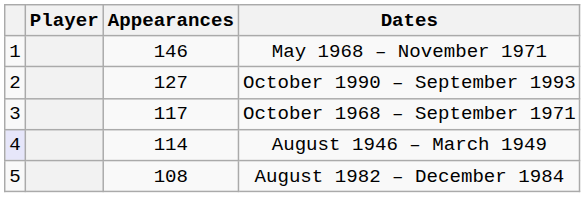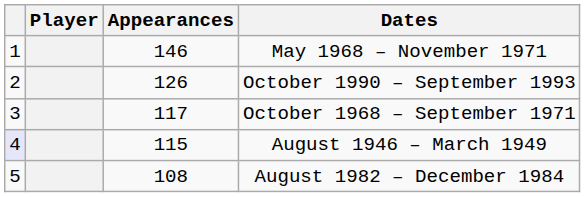October 1990 – September 1993 | Appearances: 127 -> 126
August 1946 – March 1949 | Appearances: 114 -> 115
